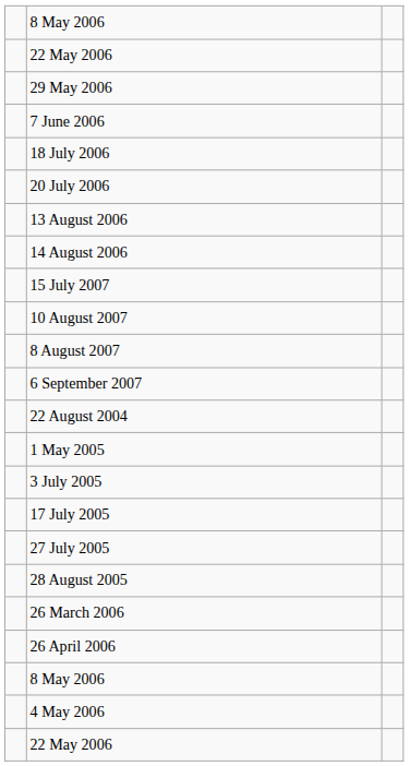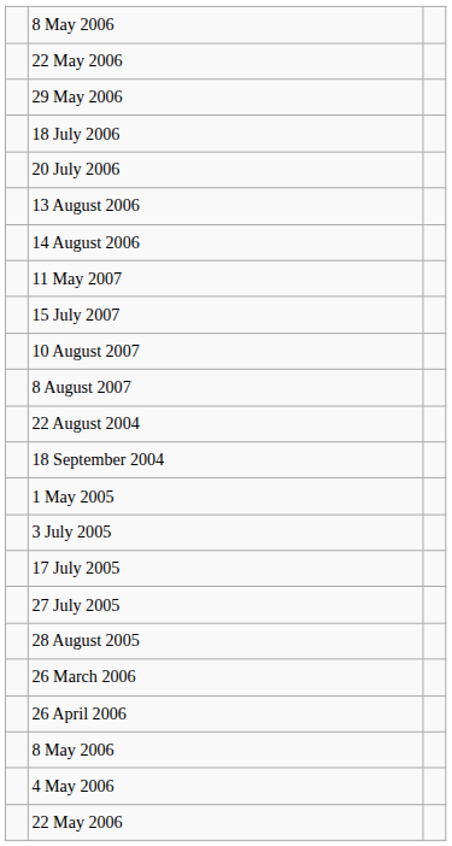- row: 7 June 2006
+ row: 11 May 2007
- row: 6 September 2007
+ row: 18 September 2004
